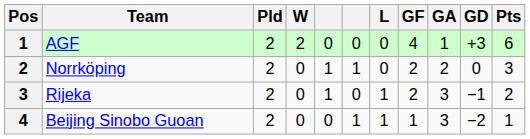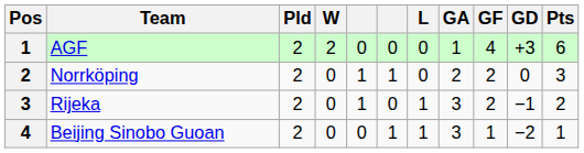columns swapped: GF <-> GA
